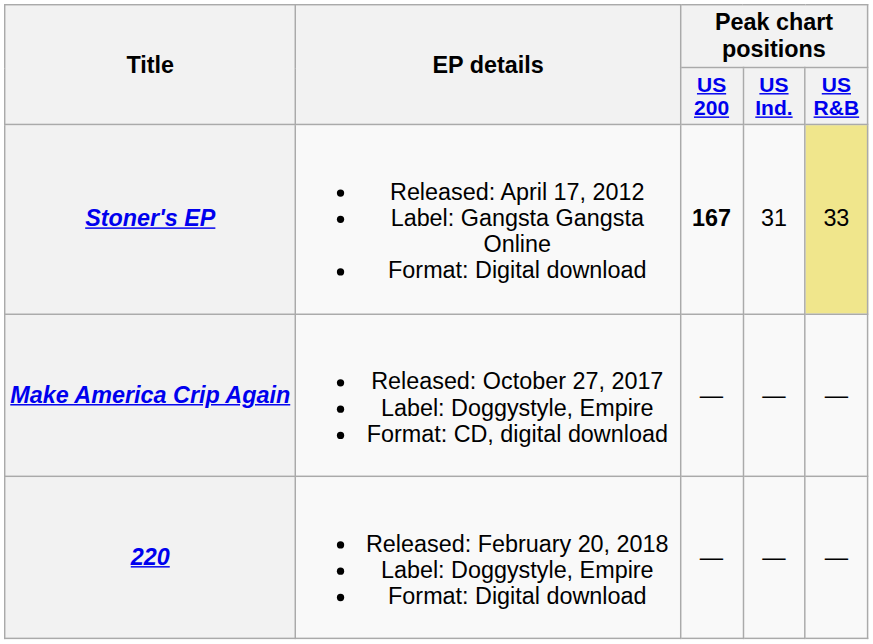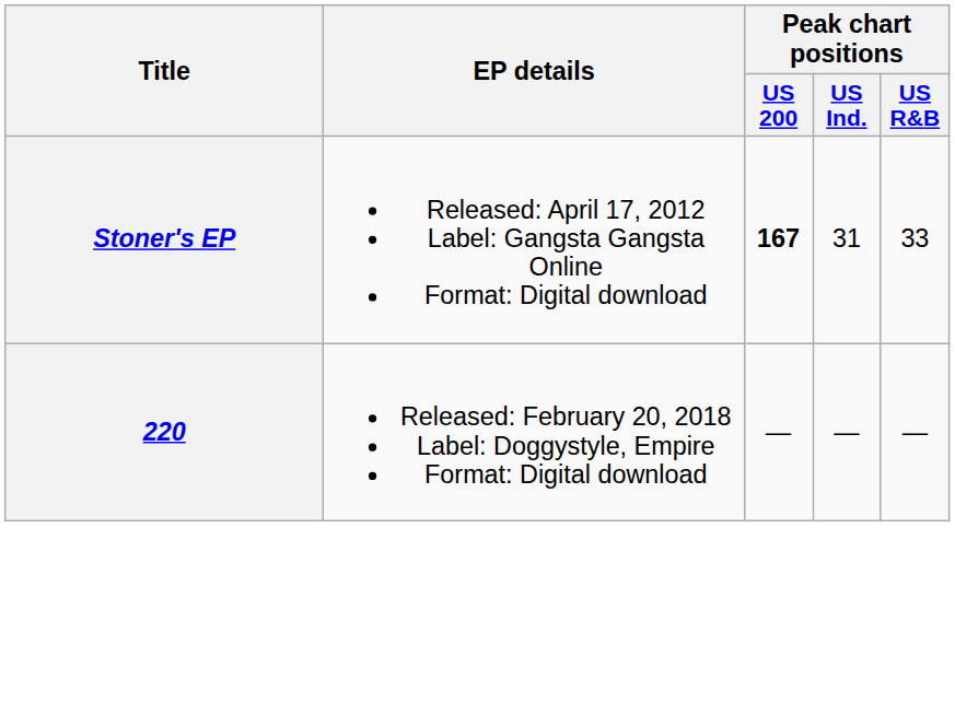Stoner's EP | Peak chart positions / US R&B: khaki background -> no background
- row: Make America Crip Again | Released: October 27, 2017 Label: Doggystyle, Empire Format: CD, digital download | — | — | —
